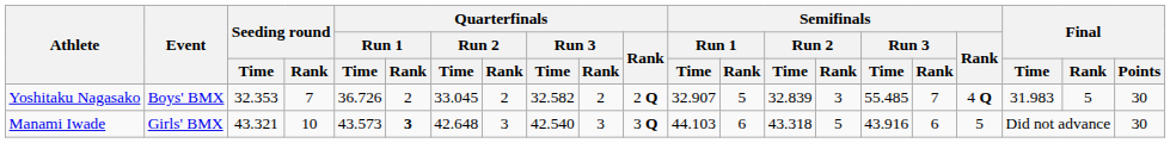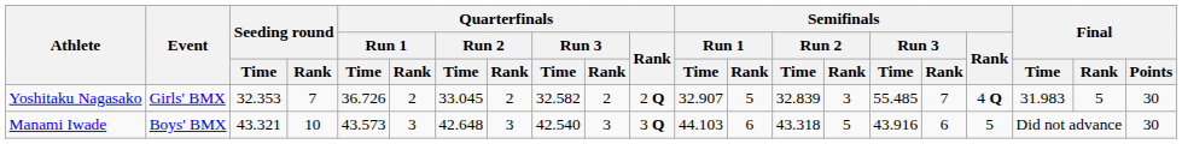Yoshitaku Nagasako | Event: Boys' BMX -> Girls' BMX
Manami Iwade | Event: Girls' BMX -> Boys' BMX
Manami Iwade | Quarterfinals / Run 1 / Rank: bold -> normal
